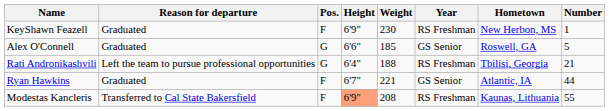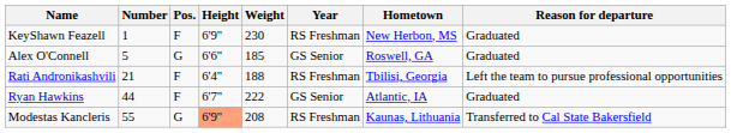columns swapped: Number <-> Reason for departure
Rati Andronikashvili | Pos.: G -> F
Ryan Hawkins | Weight: 221 -> 222
Modestas Kancleris | Pos.: F -> G
